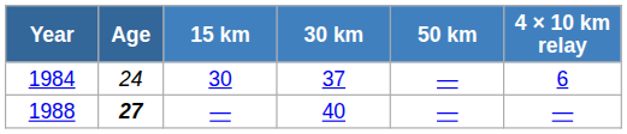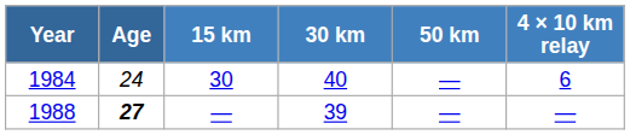1984 | 30 km: 37 -> 40
1988 | 30 km: 40 -> 39
